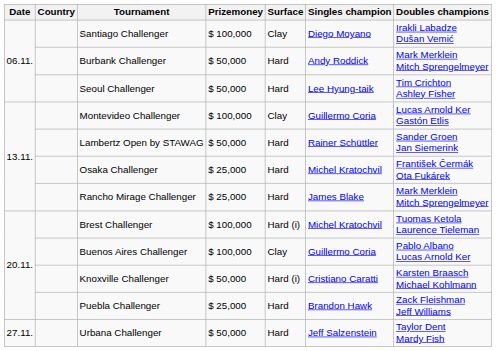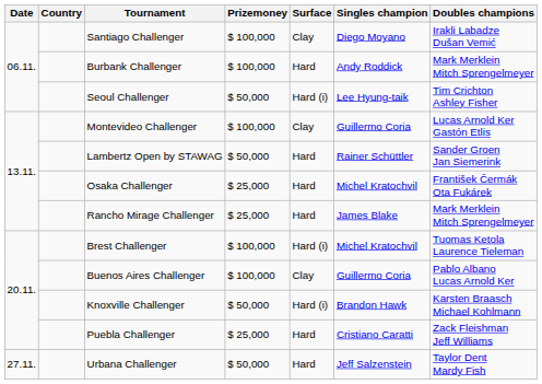Burbank Challenger | Prizemoney: $ 50,000 -> $ 100,000
Seoul Challenger | Surface: Hard -> Hard (i)
Knoxville Challenger | Singles champion: Cristiano Caratti -> Brandon Hawk
Puebla Challenger | Singles champion: Brandon Hawk -> Cristiano Caratti
